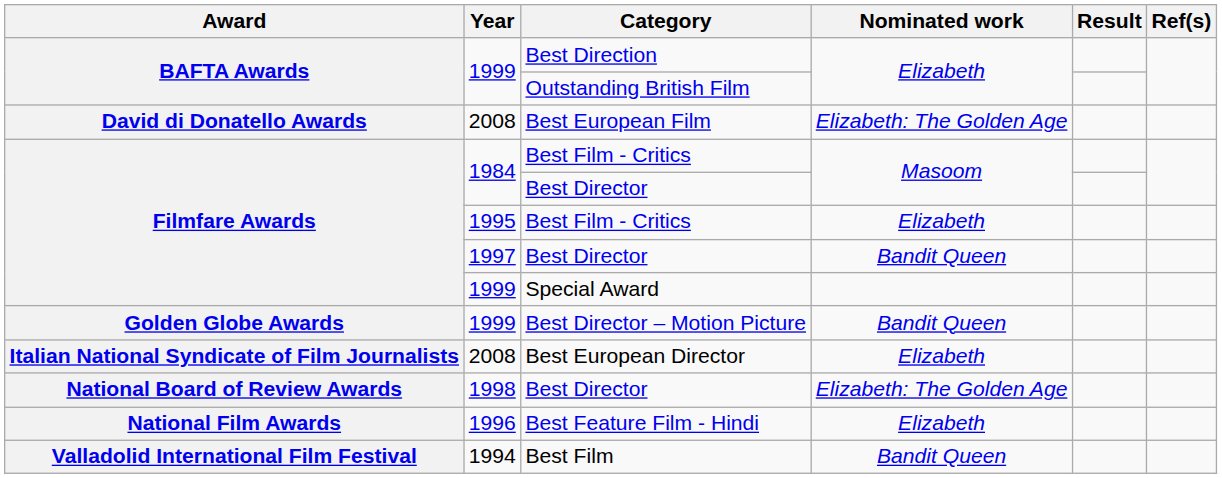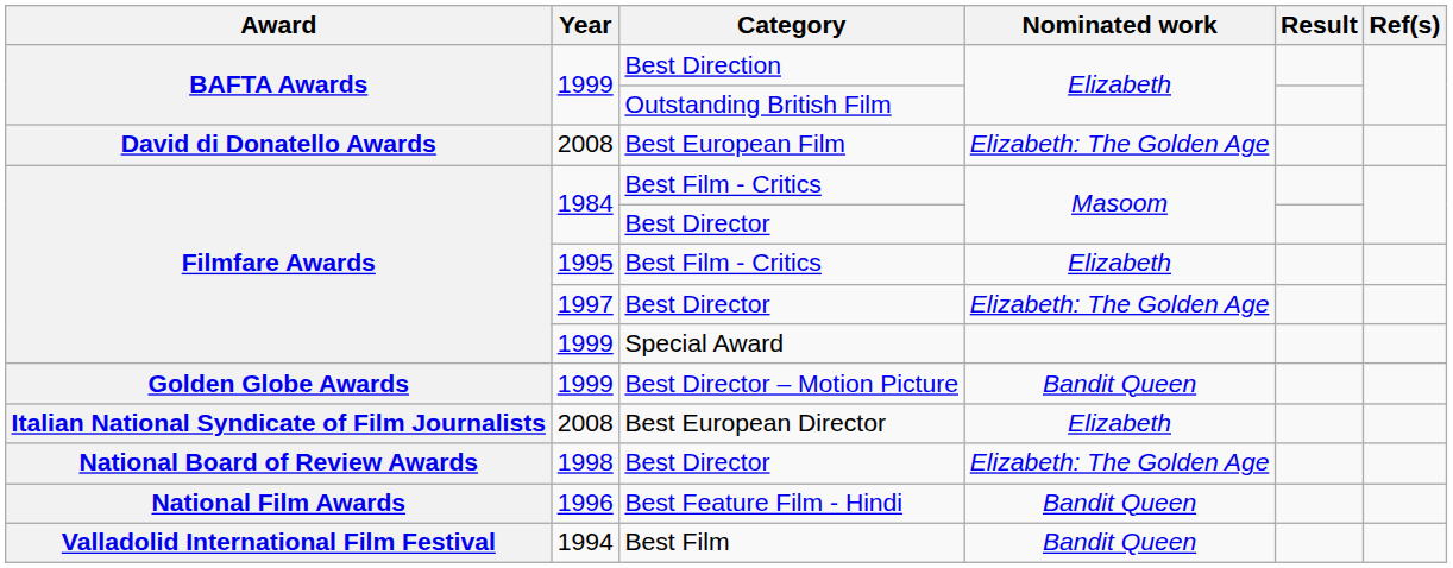1997 / Best Director | Nominated work: Bandit Queen -> Elizabeth: The Golden Age
Best Feature Film - Hindi | Nominated work: Elizabeth -> Bandit Queen
